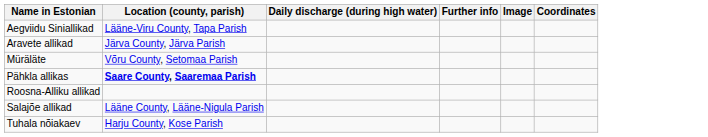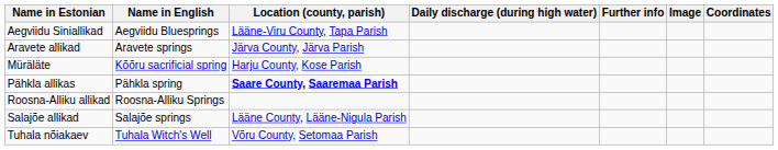+ column: Name in English | Aegviidu Bluesprings | Aravete springs | Kõõru sacrificial spring | Pähkla spring | Roosna-Alliku Springs | Salajõe springs | Tuhala Witch's Well
Müräläte | Location (county, parish): Võru County, Setomaa Parish -> Harju County, Kose Parish
Tuhala nõiakaev | Location (county, parish): Harju County, Kose Parish -> Võru County, Setomaa Parish
